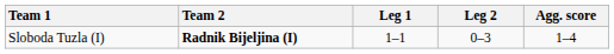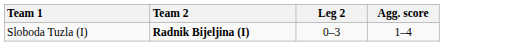- column: Leg 1 | 1–1
